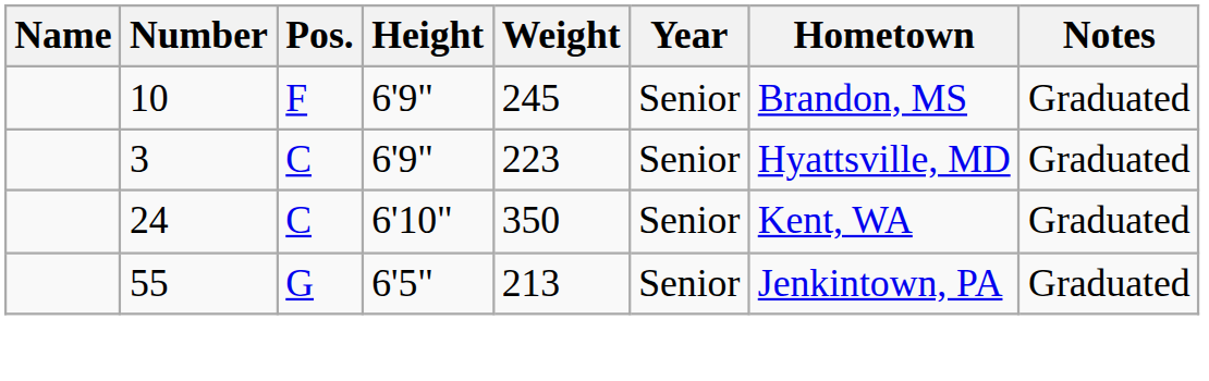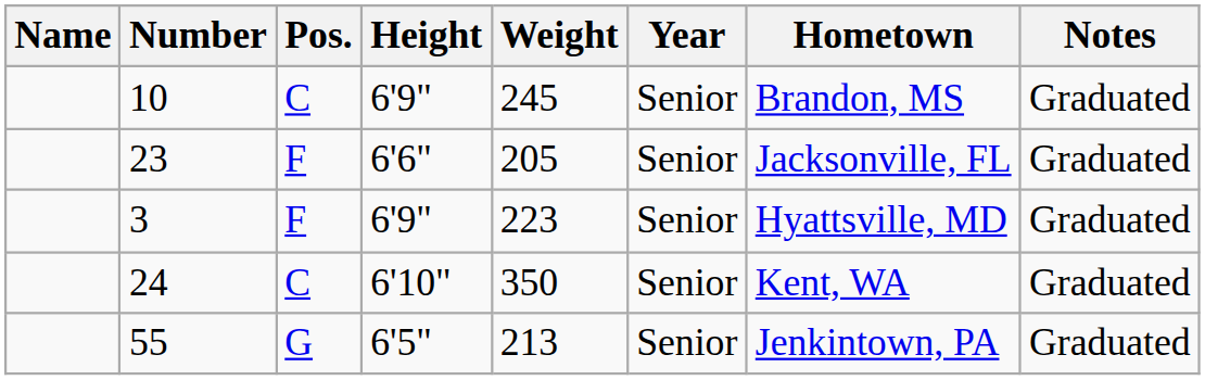10 | Pos.: F -> C
+ row: 23 | F | 6'6" | 205 | Senior | Jacksonville, FL | Graduated
3 | Pos.: C -> F
